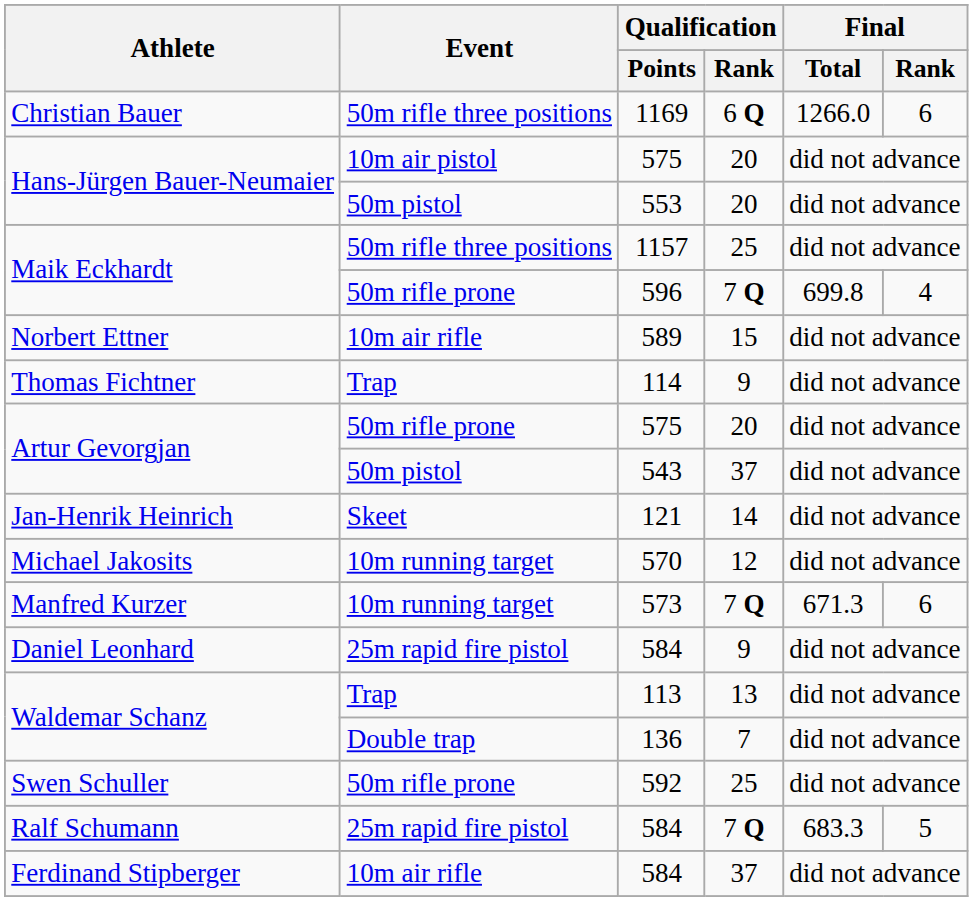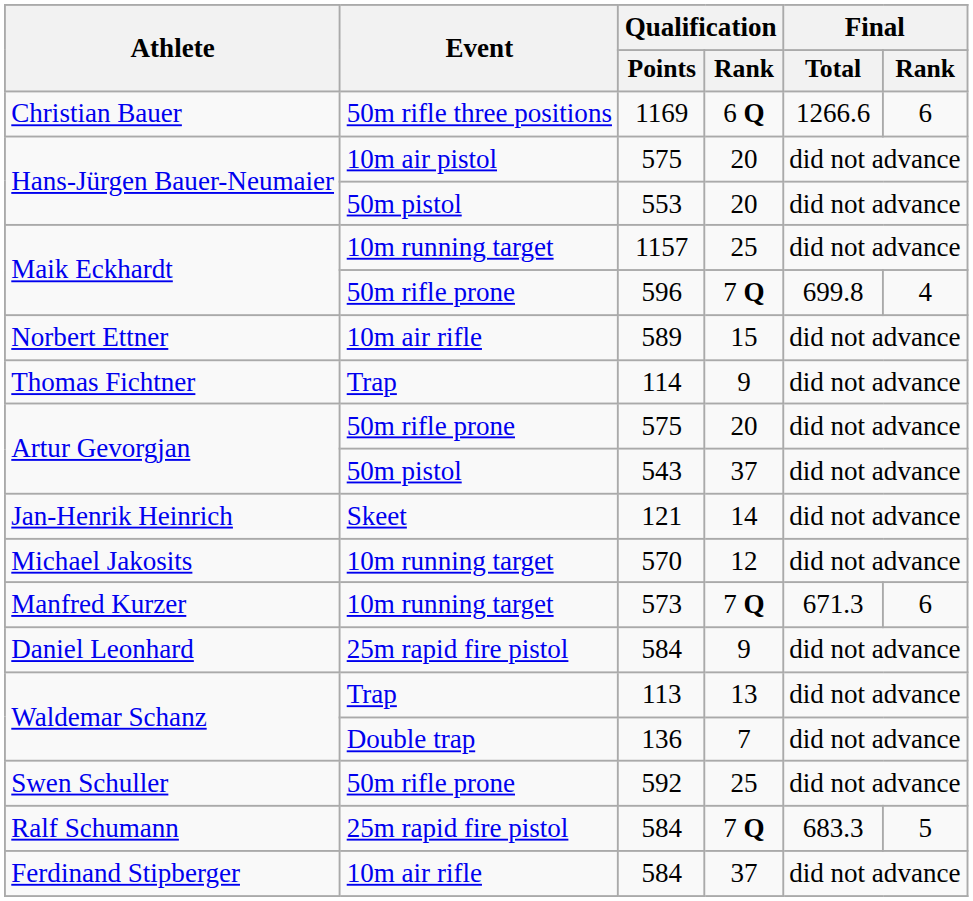1169 | Final / Total: 1266.0 -> 1266.6
1157 | Event: 50m rifle three positions -> 10m running target
